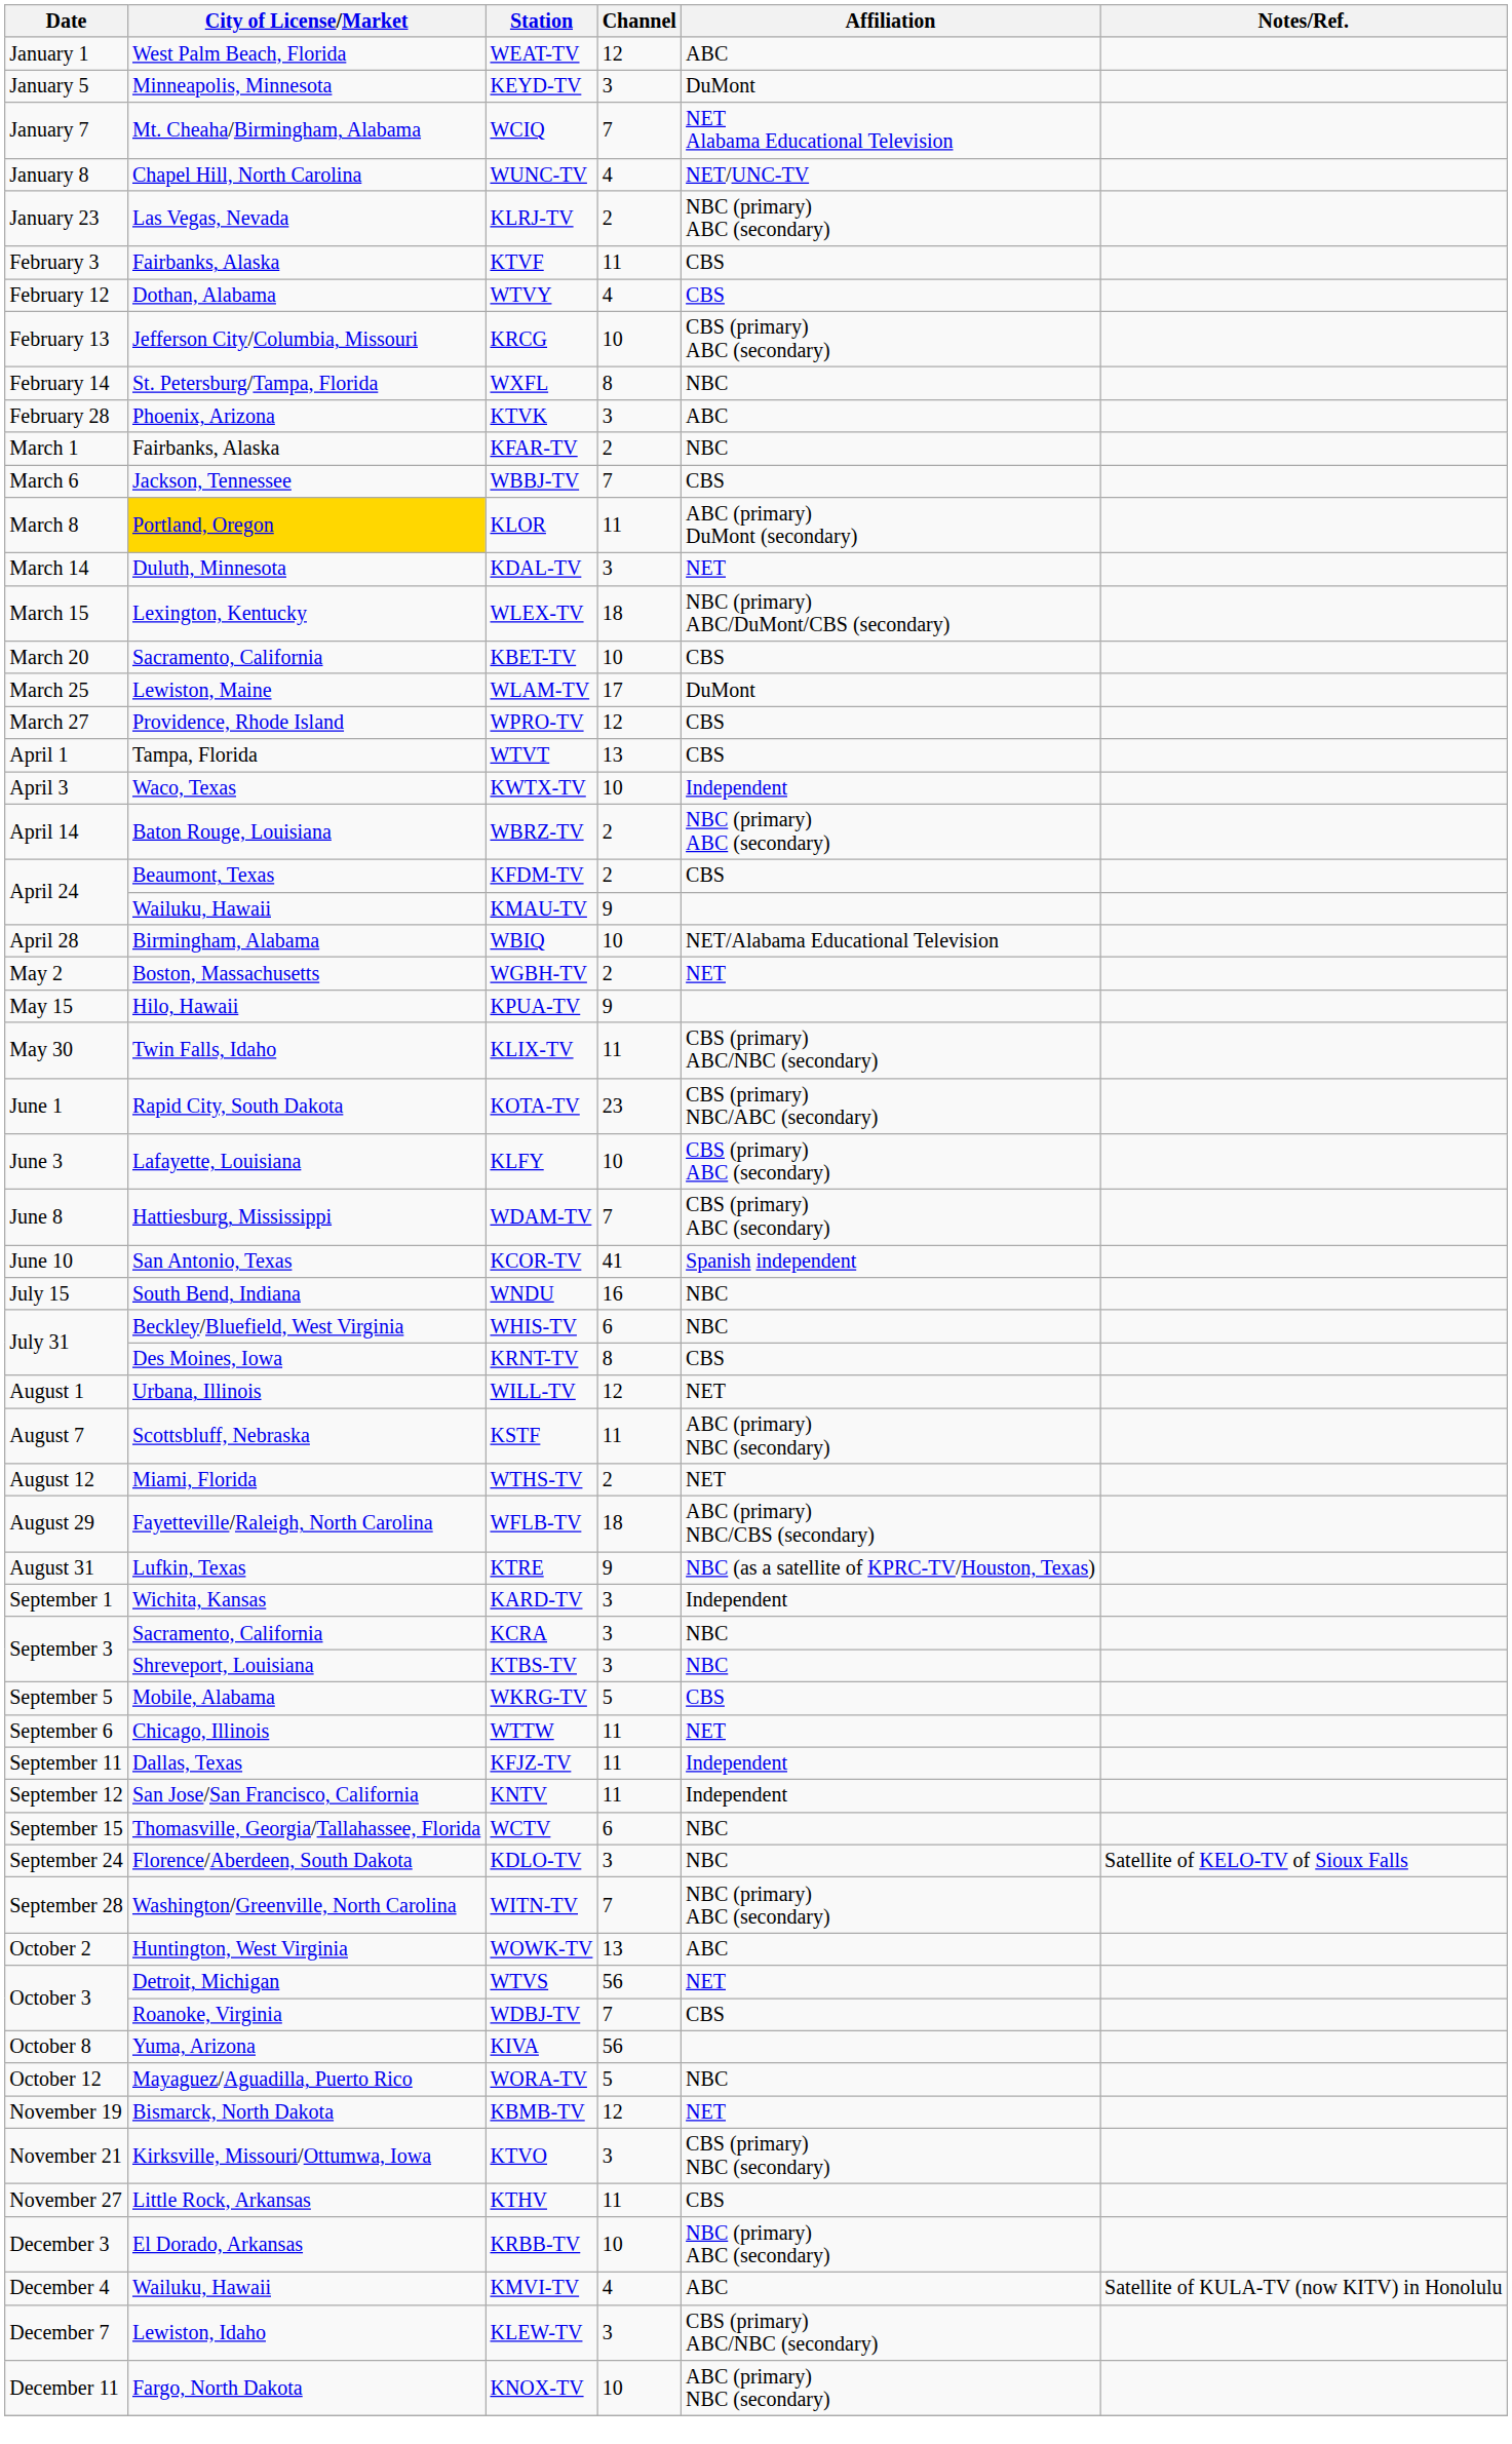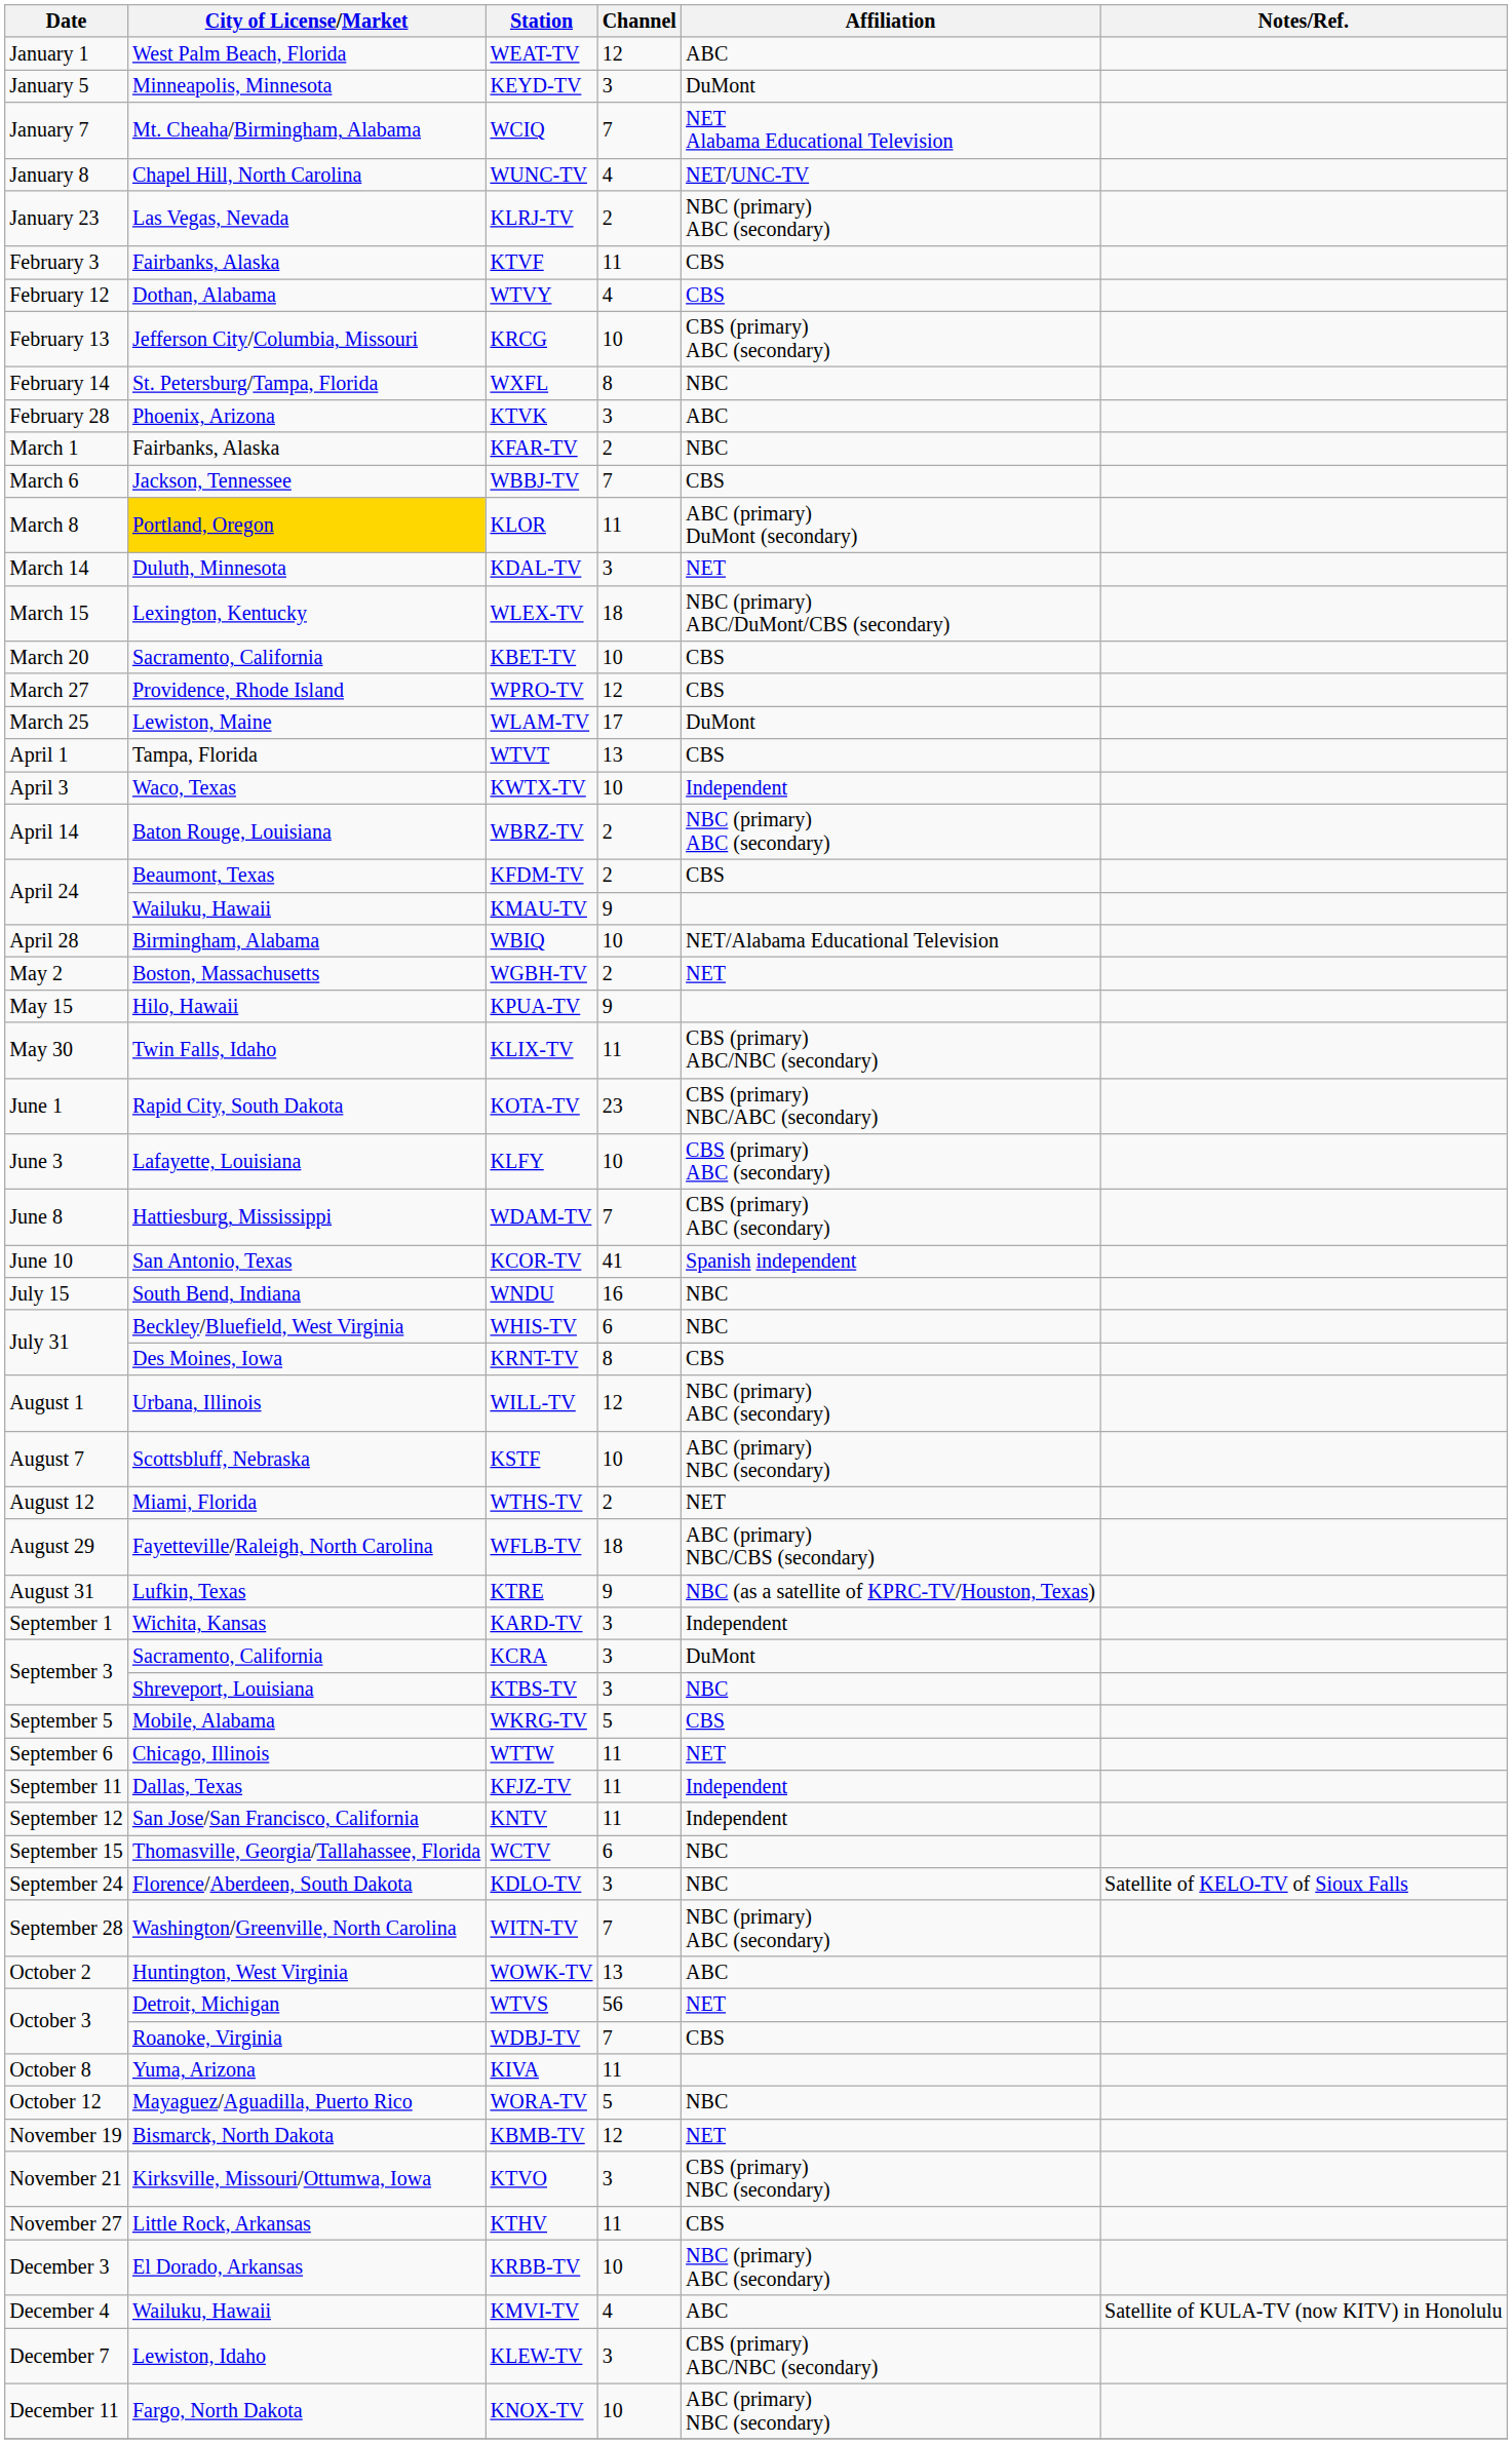rows swapped: WLAM-TV <-> WPRO-TV
WILL-TV | Affiliation: NET -> NBC (primary) ABC (secondary)
KSTF | Channel: 11 -> 10
KCRA | Affiliation: NBC -> DuMont
KIVA | Channel: 56 -> 11
